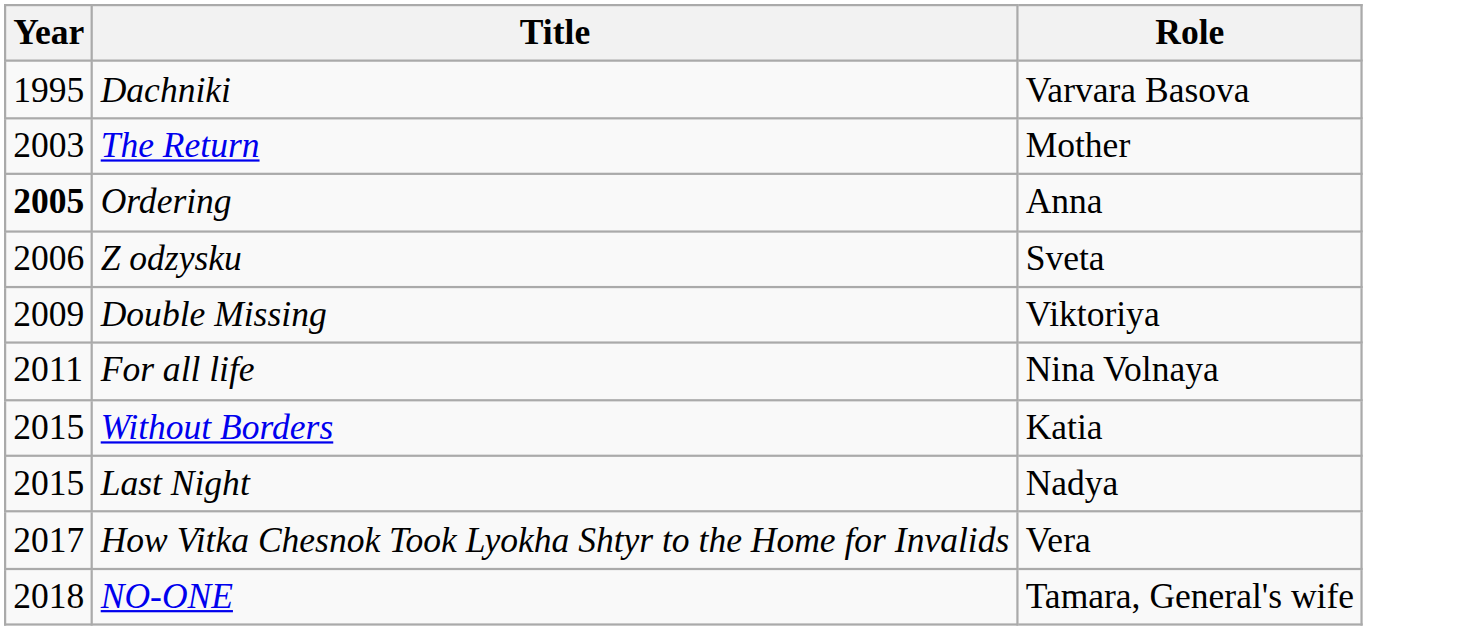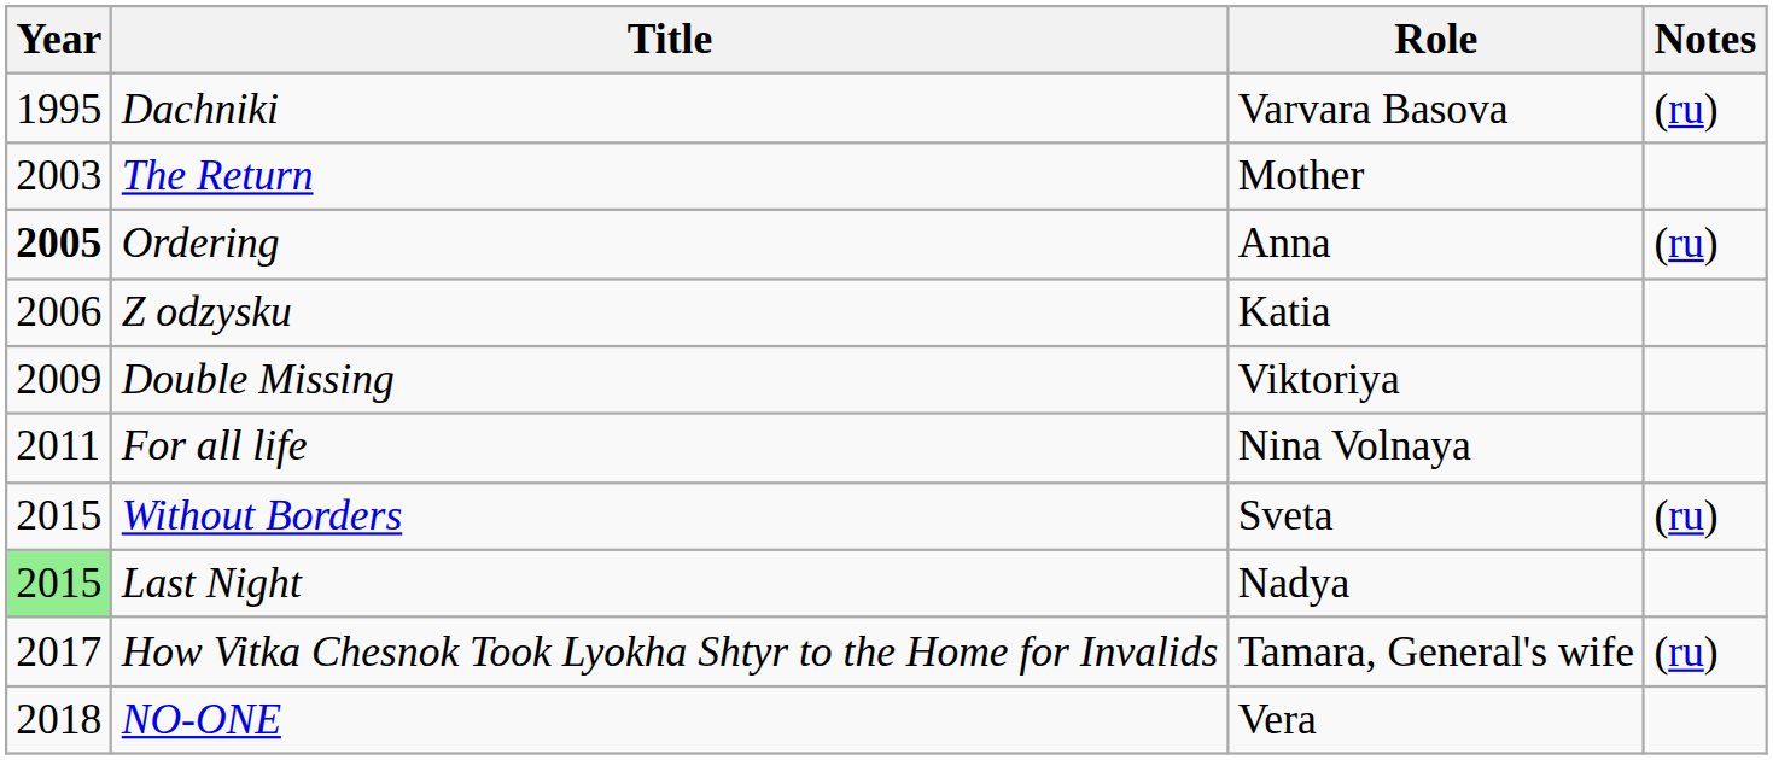+ column: Notes | (ru) | (ru) | (ru) | (ru)
Z odzysku | Role: Sveta -> Katia
Without Borders | Role: Katia -> Sveta
Last Night | Year: no background -> lightgreen background
How Vitka Chesnok Took Lyokha Shtyr to the Home for Invalids | Role: Vera -> Tamara, General's wife
NO-ONE | Role: Tamara, General's wife -> Vera
